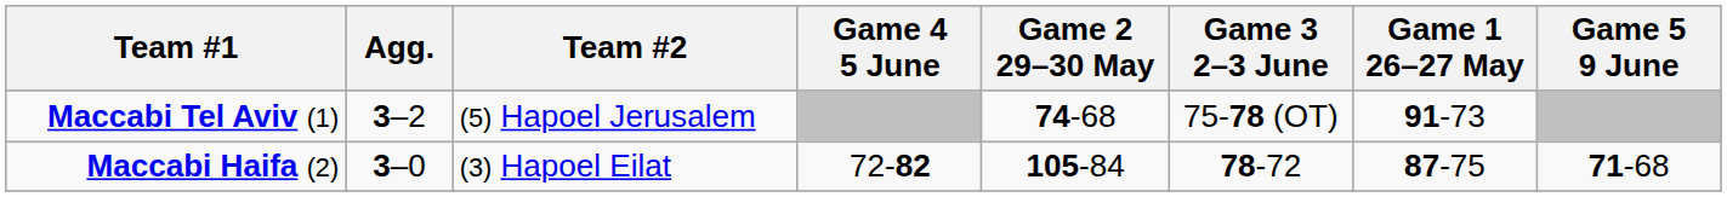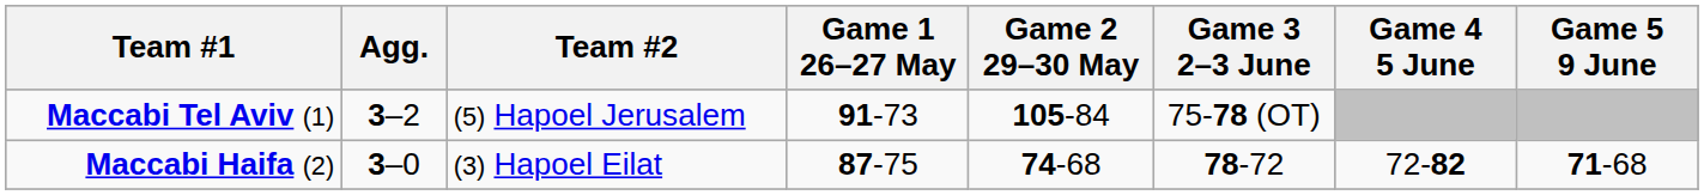columns swapped: Game 1 26–27 May <-> Game 4 5 June
Maccabi Tel Aviv (1) | Game 2 29–30 May: 74-68 -> 105-84
Maccabi Haifa (2) | Game 2 29–30 May: 105-84 -> 74-68
